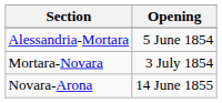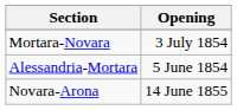rows swapped: Alessandria-Mortara <-> Mortara-Novara
